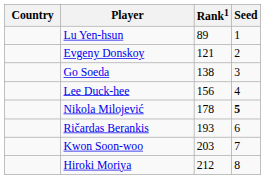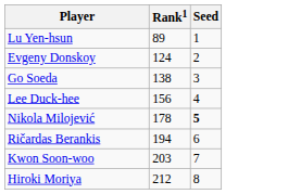- column: Country
Evgeny Donskoy | Rank1: 121 -> 124
Ričardas Berankis | Rank1: 193 -> 194
